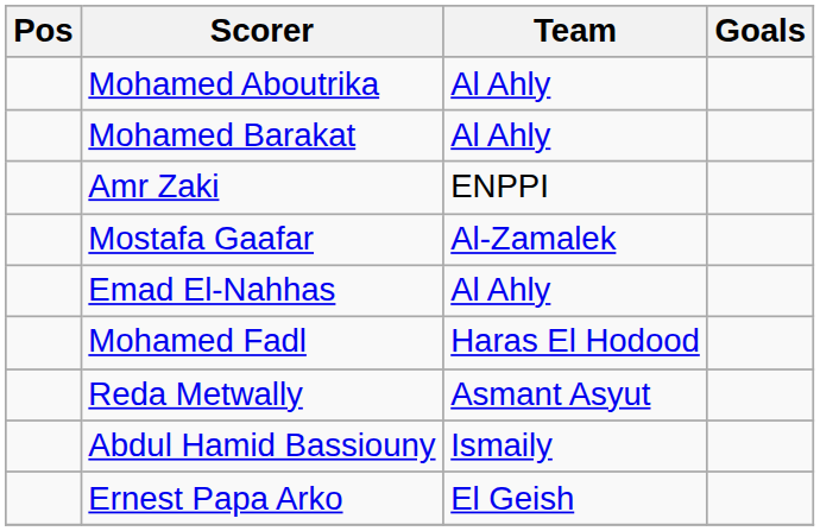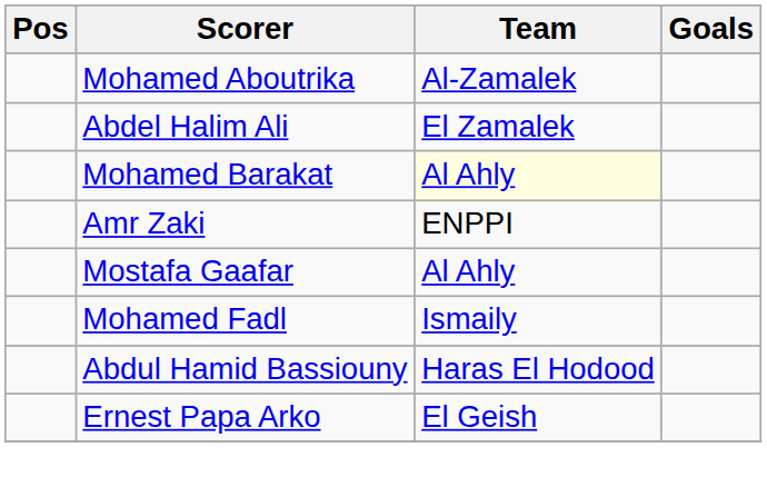Mohamed Aboutrika | Team: Al Ahly -> Al-Zamalek
+ row: Abdel Halim Ali | El Zamalek
Mohamed Barakat | Team: no background -> lightyellow background
Mostafa Gaafar | Team: Al-Zamalek -> Al Ahly
- row: Emad El-Nahhas | Al Ahly
Mohamed Fadl | Team: Haras El Hodood -> Ismaily
- row: Reda Metwally | Asmant Asyut
Abdul Hamid Bassiouny | Team: Ismaily -> Haras El Hodood
